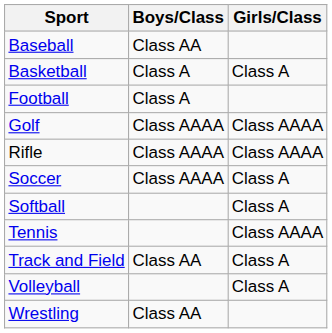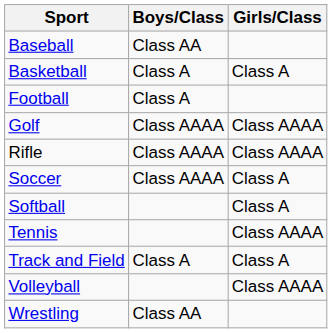Track and Field | Boys/Class: Class AA -> Class A
Volleyball | Girls/Class: Class A -> Class AAAA
